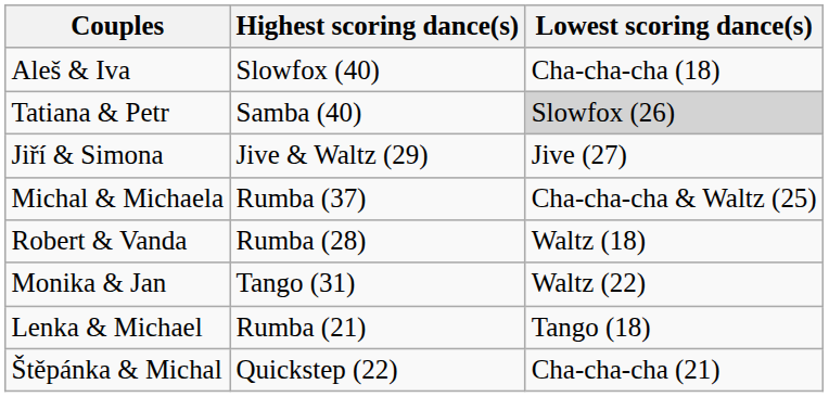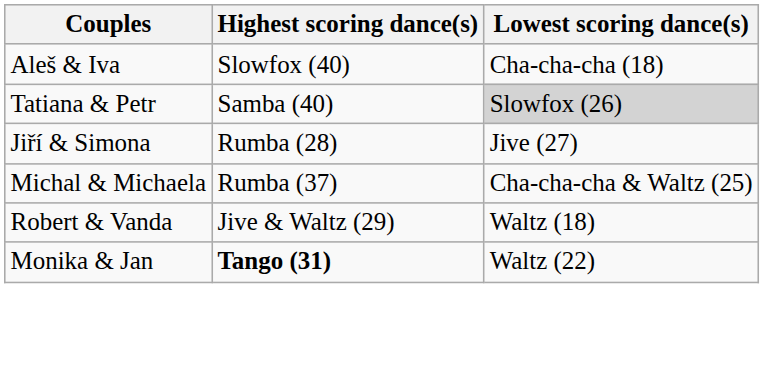Jiří & Simona | Highest scoring dance(s): Jive & Waltz (29) -> Rumba (28)
Robert & Vanda | Highest scoring dance(s): Rumba (28) -> Jive & Waltz (29)
Monika & Jan | Highest scoring dance(s): normal -> bold
- row: Lenka & Michael | Rumba (21) | Tango (18)
- row: Štěpánka & Michal | Quickstep (22) | Cha-cha-cha (21)
